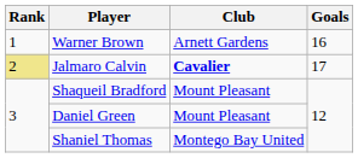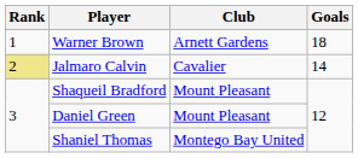Warner Brown | Goals: 16 -> 18
Jalmaro Calvin | Club: bold -> normal
Jalmaro Calvin | Goals: 17 -> 14
